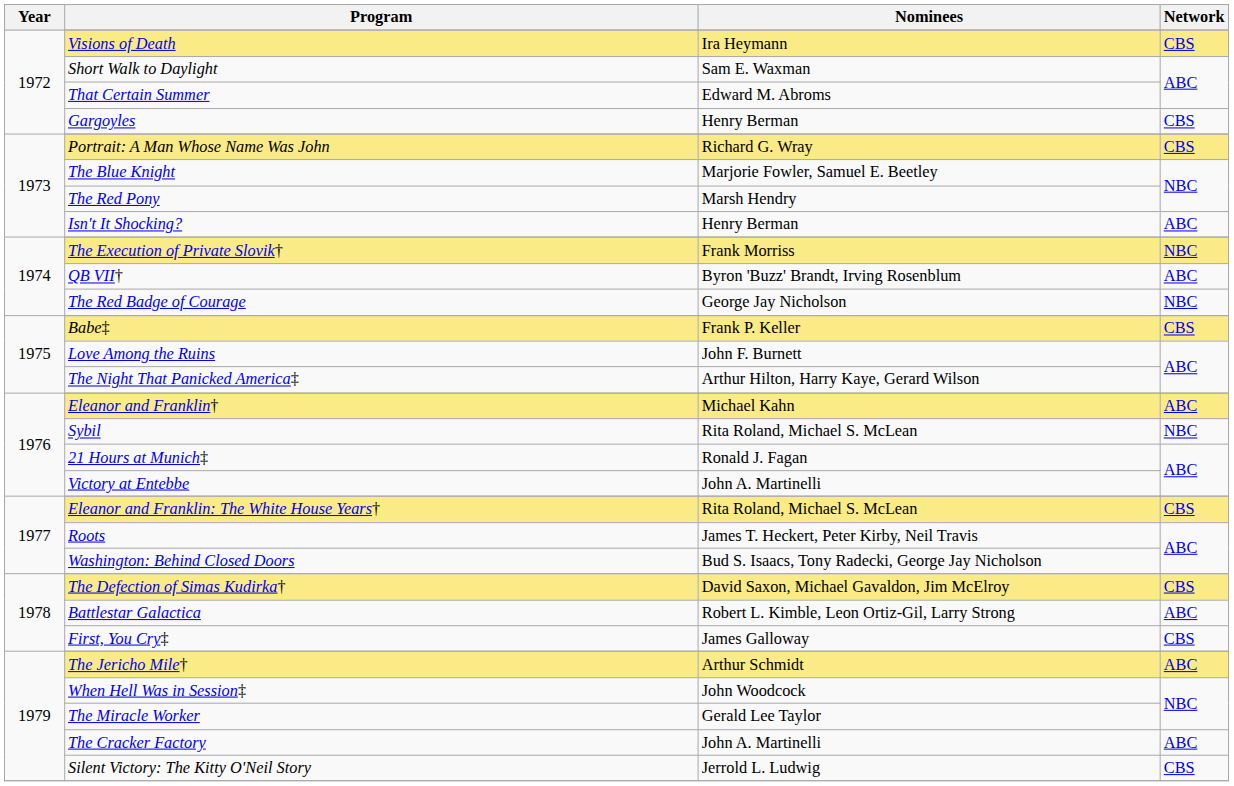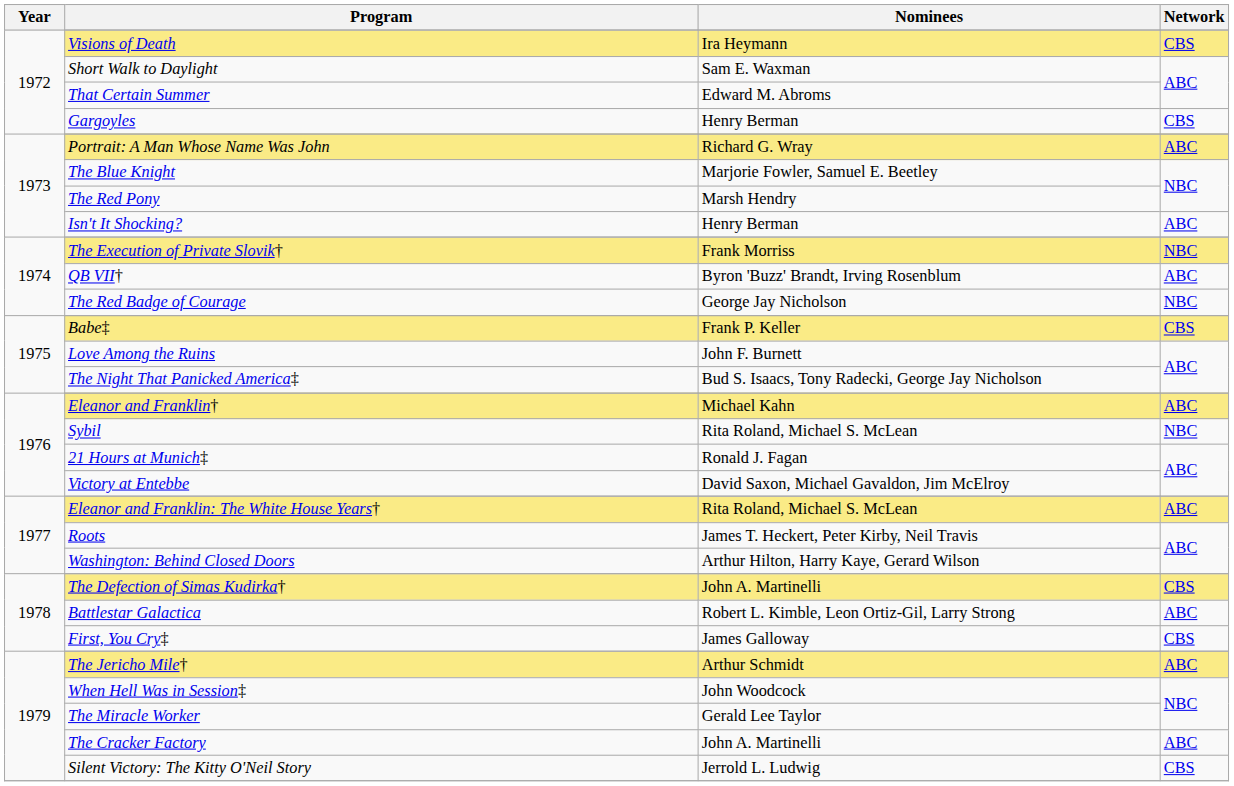Portrait: A Man Whose Name Was John | Network: CBS -> ABC
The Night That Panicked America‡ | Nominees: Arthur Hilton, Harry Kaye, Gerard Wilson -> Bud S. Isaacs, Tony Radecki, George Jay Nicholson
Victory at Entebbe | Nominees: John A. Martinelli -> David Saxon, Michael Gavaldon, Jim McElroy
Eleanor and Franklin: The White House Years† | Network: CBS -> ABC
Washington: Behind Closed Doors | Nominees: Bud S. Isaacs, Tony Radecki, George Jay Nicholson -> Arthur Hilton, Harry Kaye, Gerard Wilson
The Defection of Simas Kudirka† | Nominees: David Saxon, Michael Gavaldon, Jim McElroy -> John A. Martinelli
